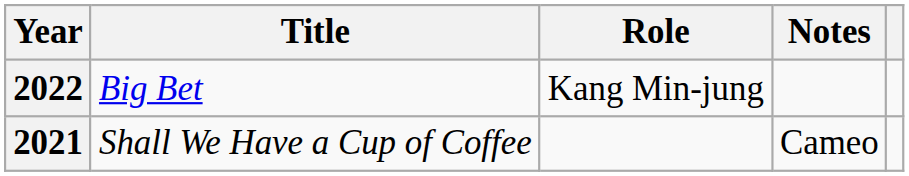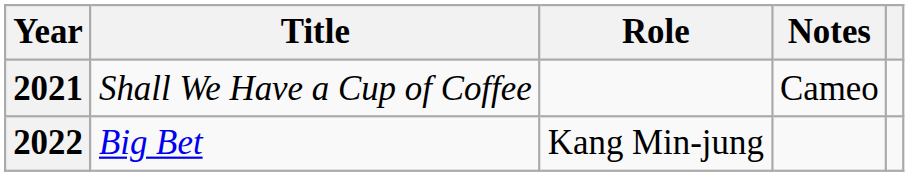rows swapped: 2021 <-> 2022
